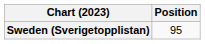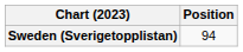Sweden (Sverigetopplistan) | Position: 95 -> 94
